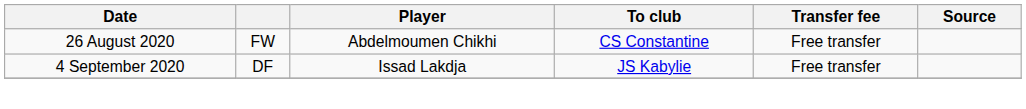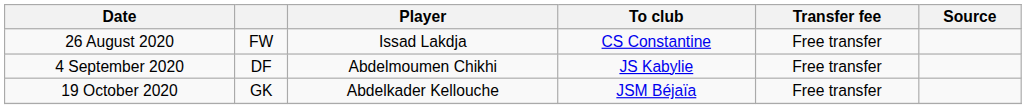26 August 2020 | Player: Abdelmoumen Chikhi -> Issad Lakdja
4 September 2020 | Player: Issad Lakdja -> Abdelmoumen Chikhi
+ row: 19 October 2020 | GK | Abdelkader Kellouche | JSM Béjaïa | Free transfer
